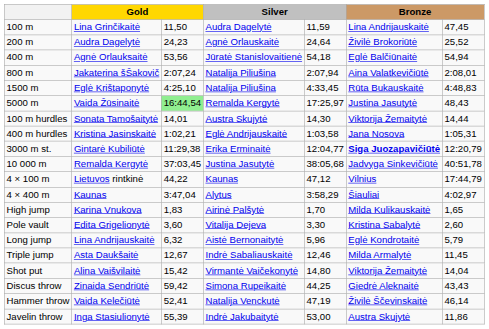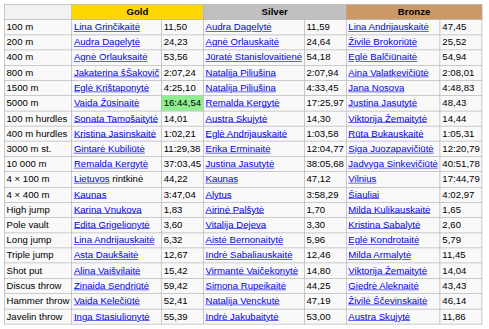1500 m | column 6: Rūta Bukauskaitė -> Jana Nosova
400 m hurdles | column 6: Jana Nosova -> Rūta Bukauskaitė
3000 m st. | column 6: bold -> normal
